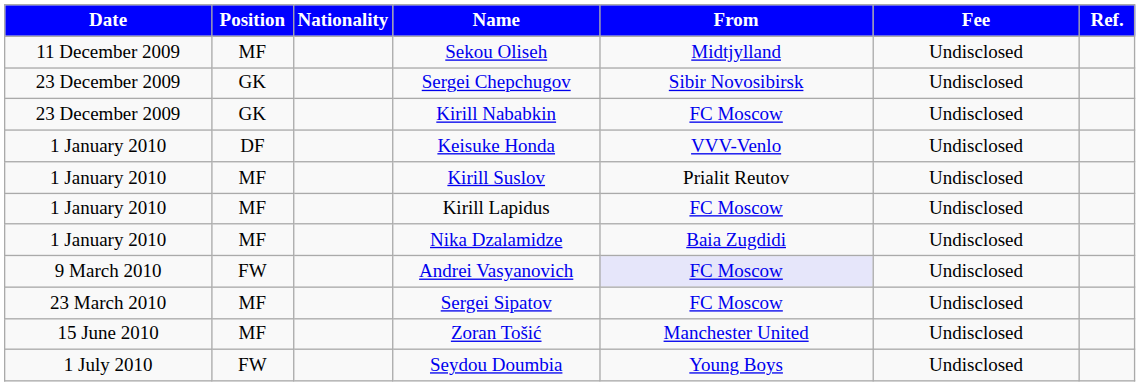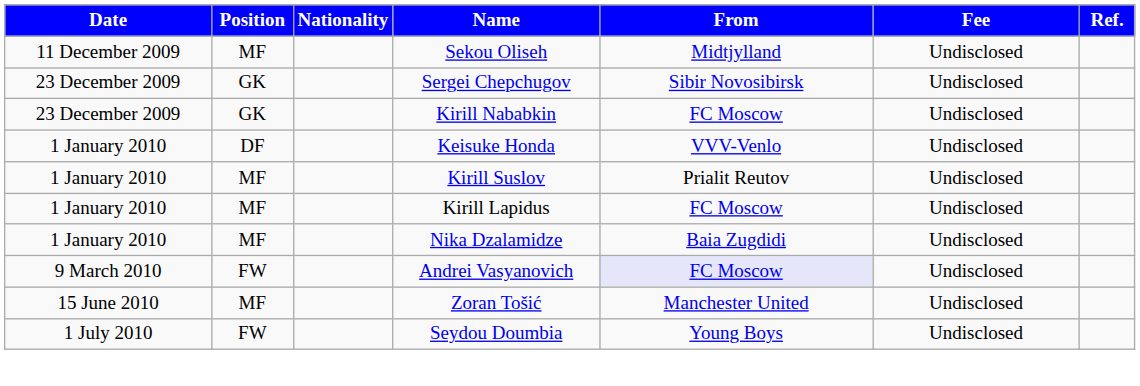- row: 23 March 2010 | MF | Sergei Sipatov | FC Moscow | Undisclosed
